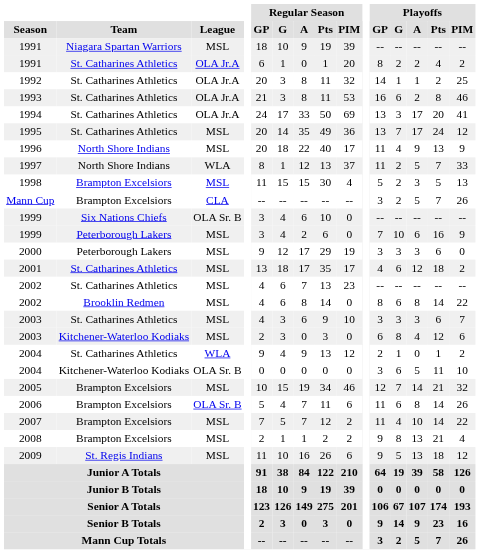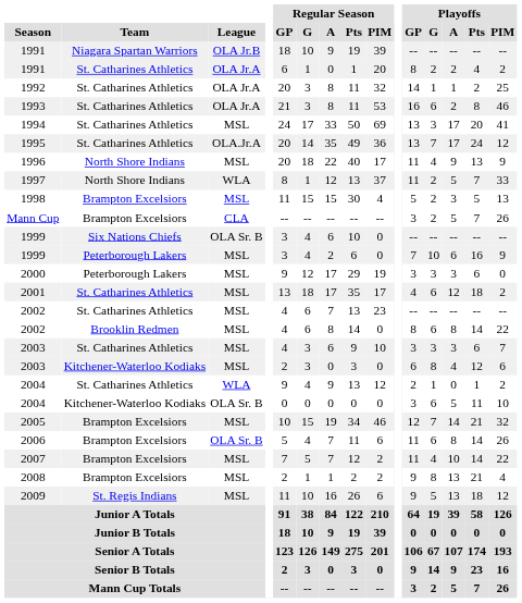1991 / Niagara Spartan Warriors | League: MSL -> OLA Jr.B
1994 | League: OLA Jr.A -> MSL
1995 | League: MSL -> OLA.Jr.A
